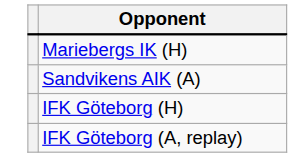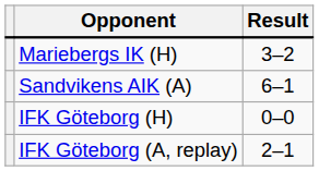+ column: Result | 3–2 | 6–1 | 0–0 | 2–1
